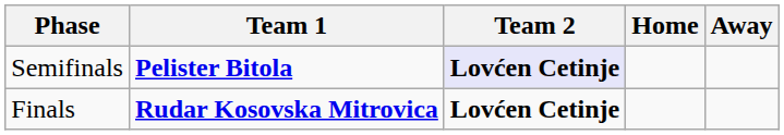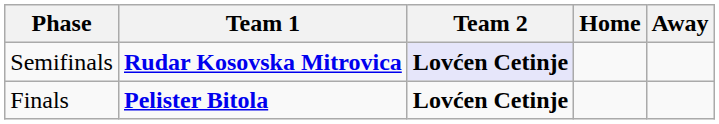Semifinals | Team 1: Pelister Bitola -> Rudar Kosovska Mitrovica
Finals | Team 1: Rudar Kosovska Mitrovica -> Pelister Bitola
